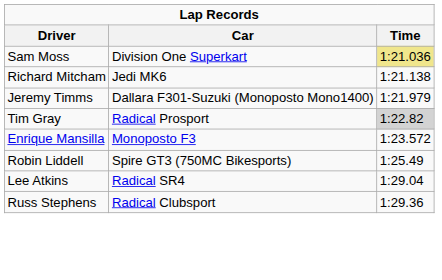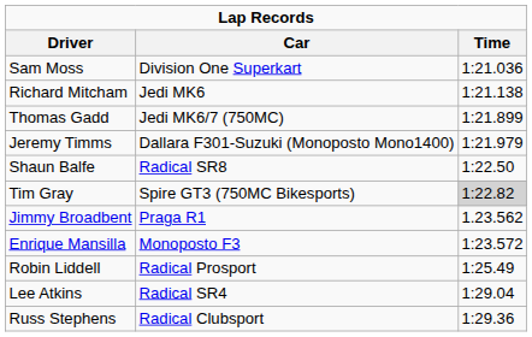Sam Moss | Time: khaki background -> no background
+ row: Thomas Gadd | Jedi MK6/7 (750MC) | 1:21.899
+ row: Shaun Balfe | Radical SR8 | 1:22.50
Tim Gray | Car: Radical Prosport -> Spire GT3 (750MC Bikesports)
+ row: Jimmy Broadbent | Praga R1 | 1.23.562
Robin Liddell | Car: Spire GT3 (750MC Bikesports) -> Radical Prosport
